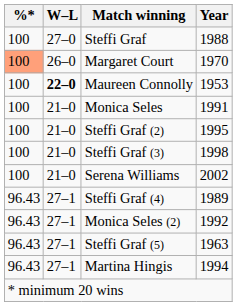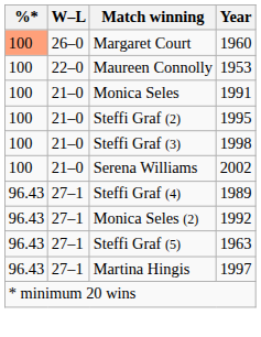- row: 100 | 27–0 | Steffi Graf | 1988
Margaret Court | Year: 1970 -> 1960
Maureen Connolly | W–L: bold -> normal
Martina Hingis | Year: 1994 -> 1997
